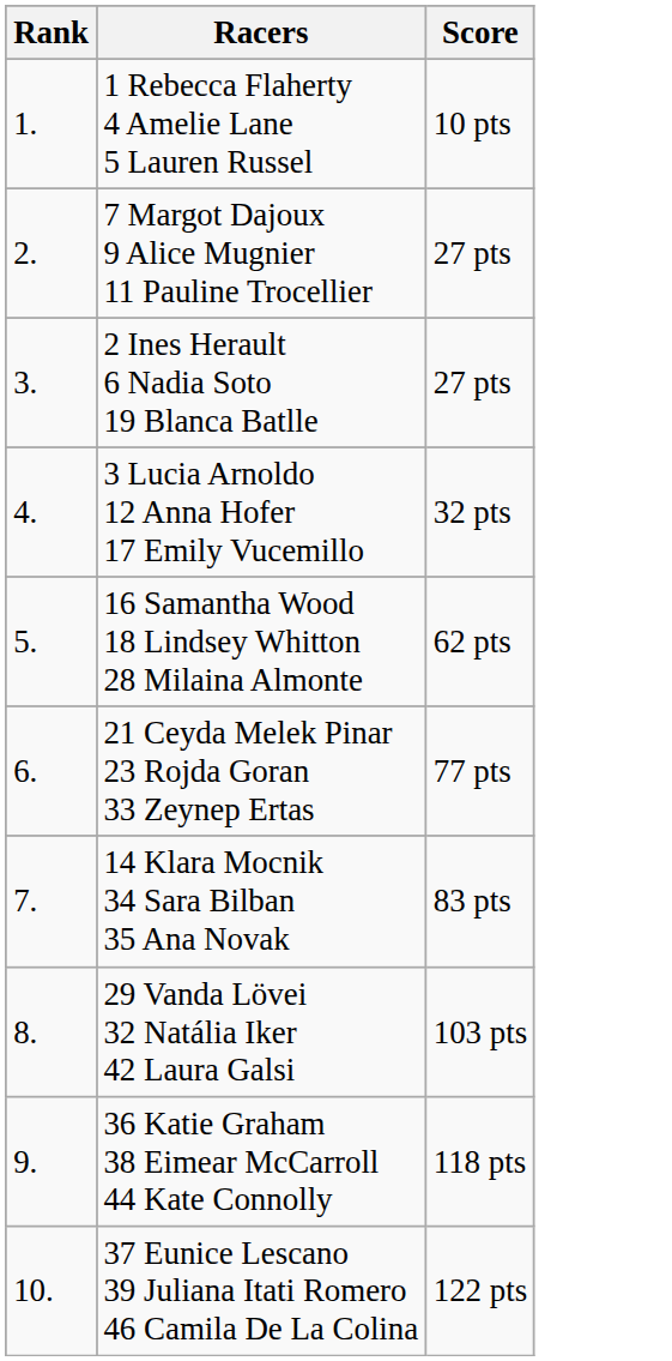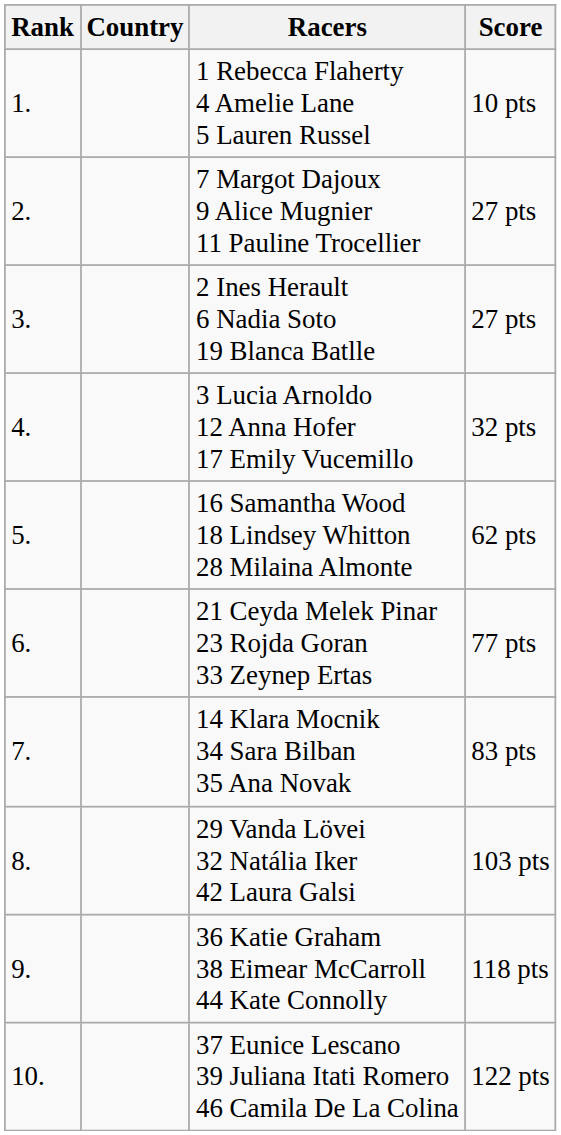+ column: Country
